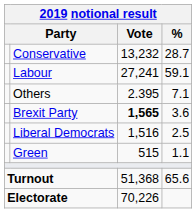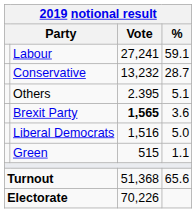rows swapped: Labour <-> Conservative
Others | %: 7.1 -> 5.1
Liberal Democrats | %: 2.5 -> 5.0
